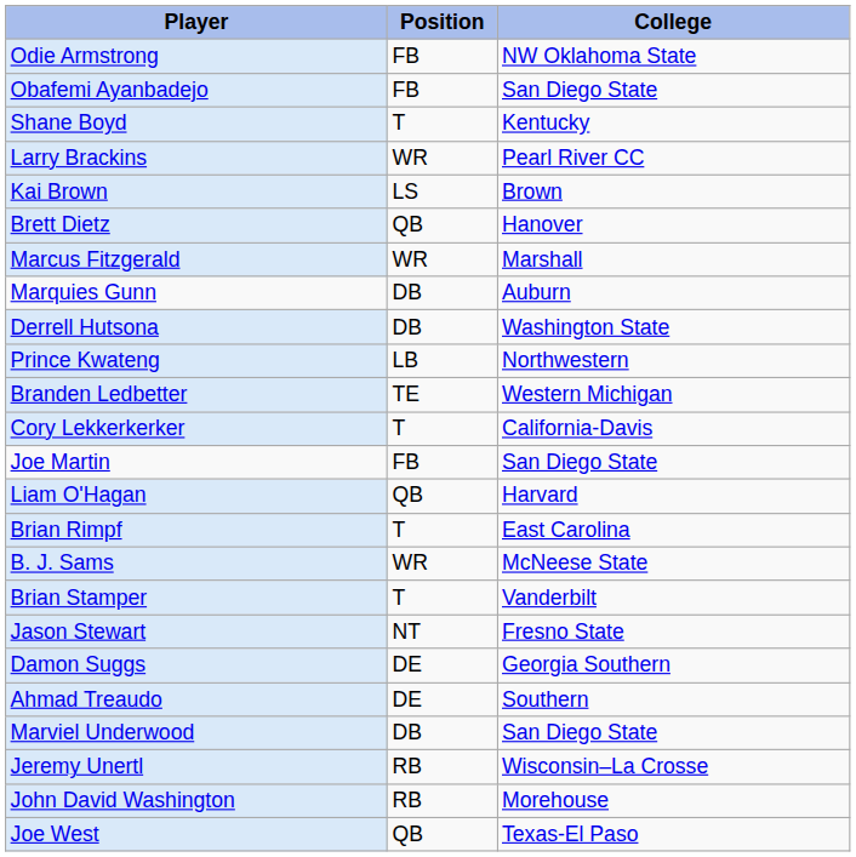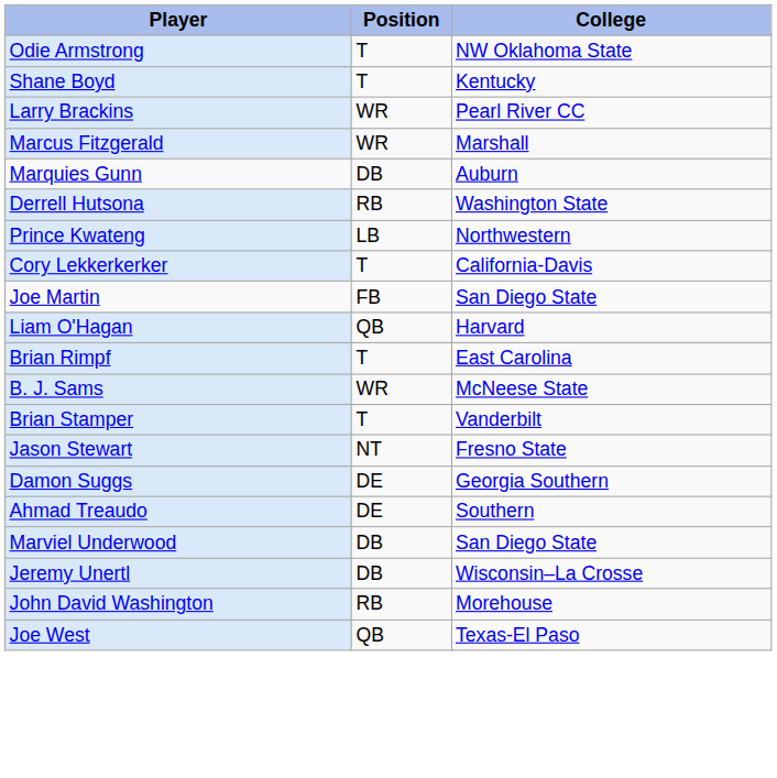Odie Armstrong | Position: FB -> T
- row: Obafemi Ayanbadejo | FB | San Diego State
- row: Kai Brown | LS | Brown
- row: Brett Dietz | QB | Hanover
Derrell Hutsona | Position: DB -> RB
- row: Branden Ledbetter | TE | Western Michigan
Jeremy Unertl | Position: RB -> DB
